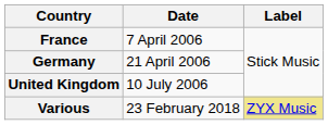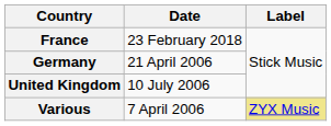France | Date: 7 April 2006 -> 23 February 2018
Various | Date: 23 February 2018 -> 7 April 2006
